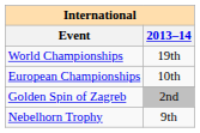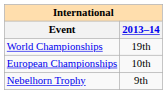- row: Golden Spin of Zagreb | 2nd
